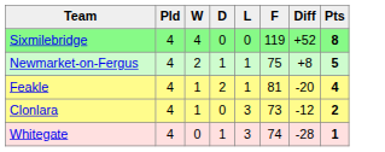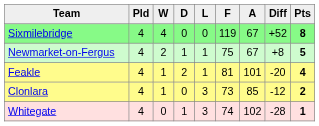+ column: A | 67 | 67 | 101 | 85 | 102
